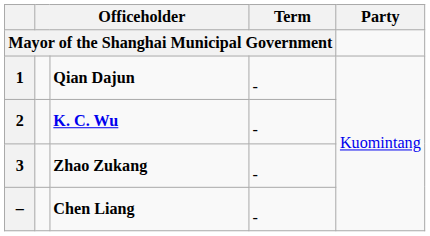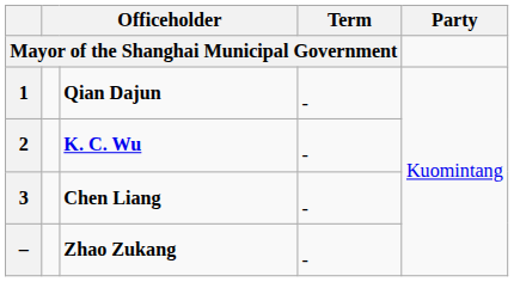3 | column 3: Zhao Zukang -> Chen Liang
– | column 3: Chen Liang -> Zhao Zukang
